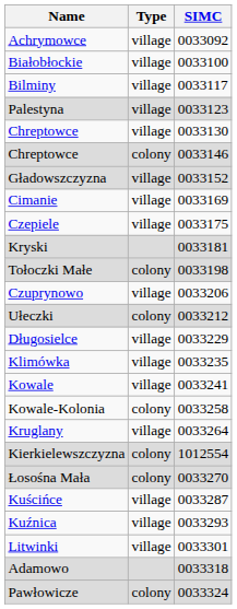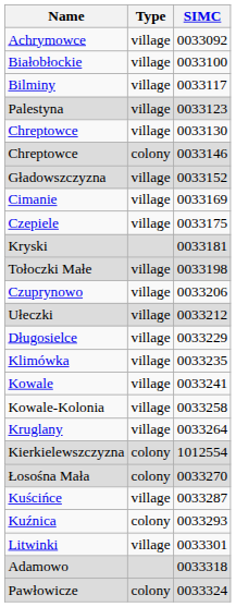Tołoczki Małe | Type: colony -> village
Ułeczki | Type: colony -> village
Kowale-Kolonia | Type: colony -> village
Kuźnica | Type: village -> colony
